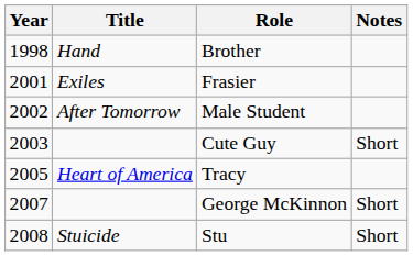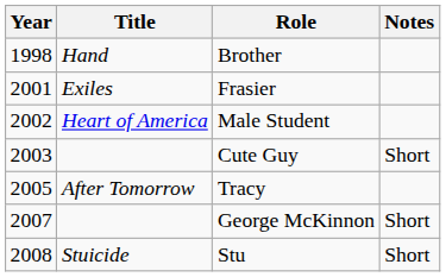Male Student | Title: After Tomorrow -> Heart of America
Tracy | Title: Heart of America -> After Tomorrow
